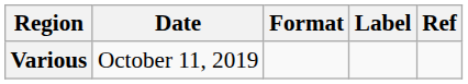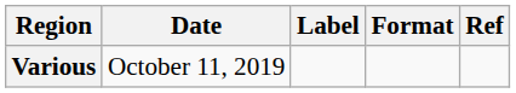columns swapped: Format <-> Label
